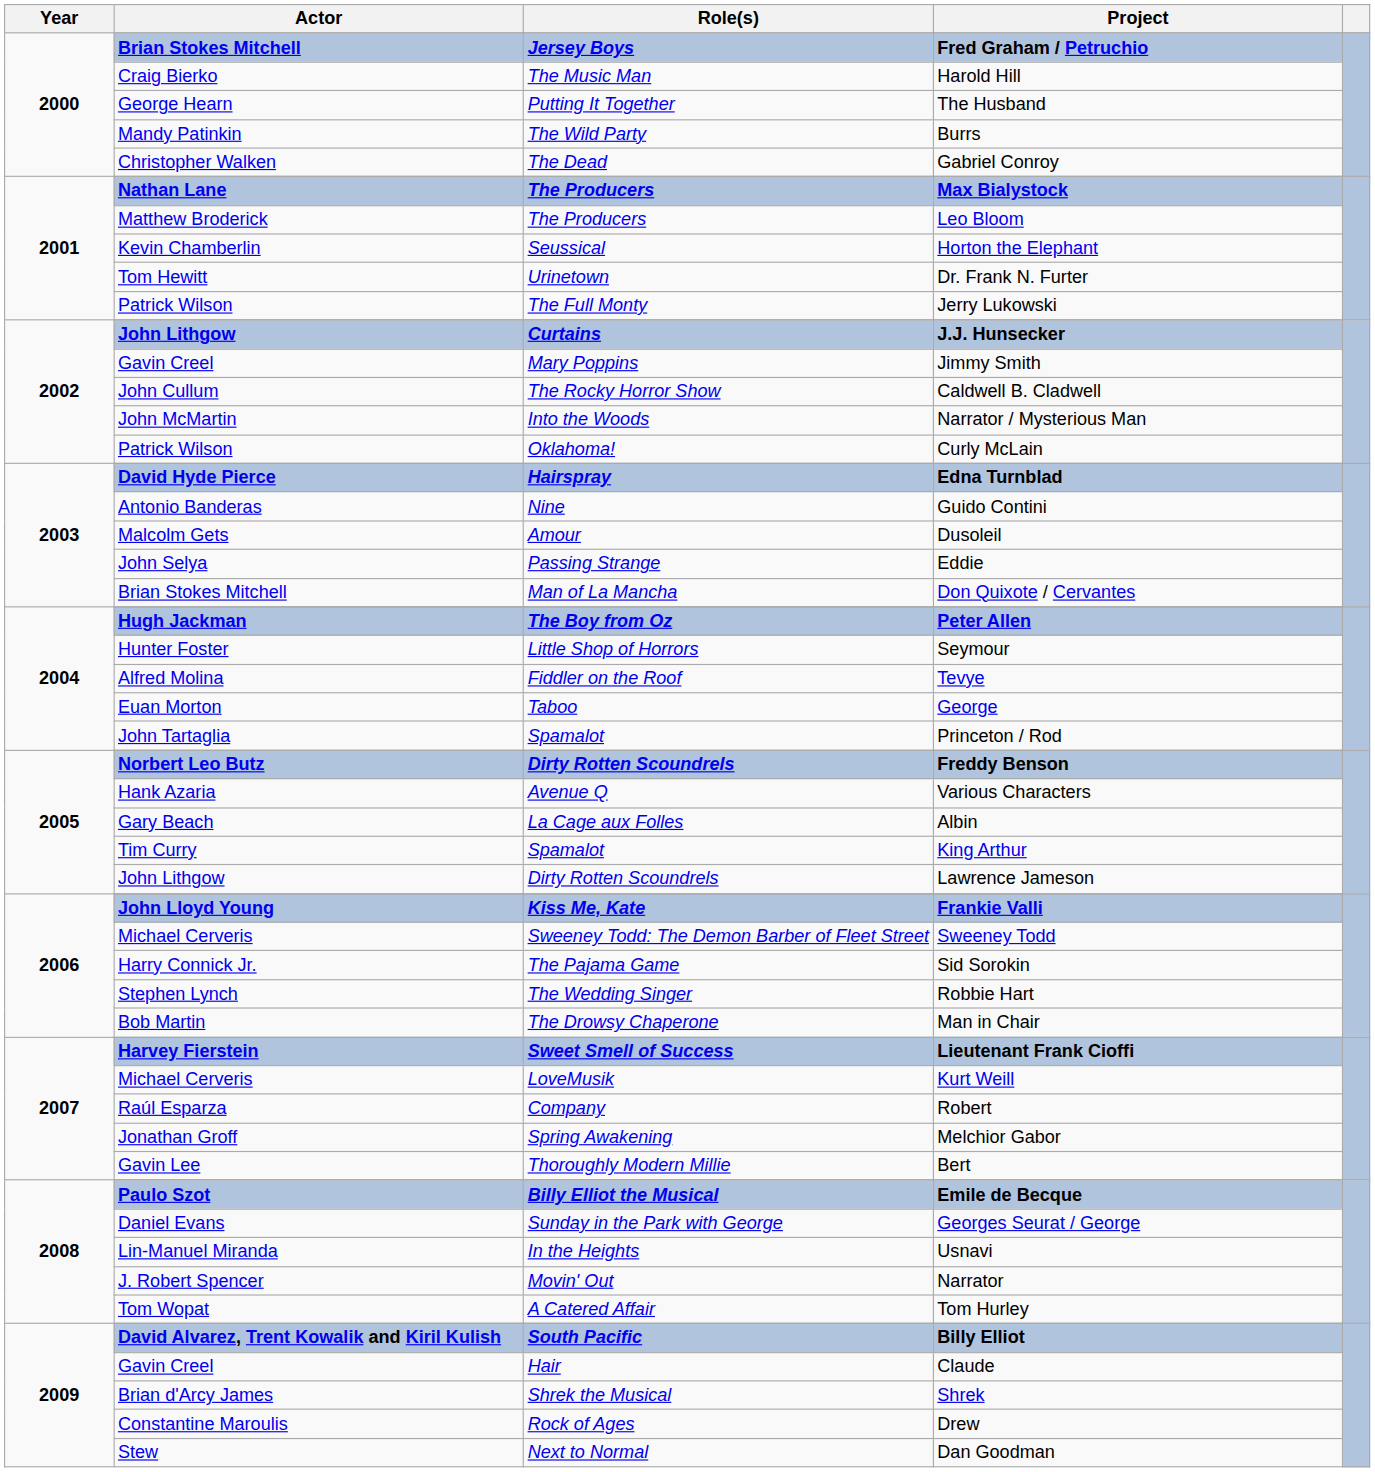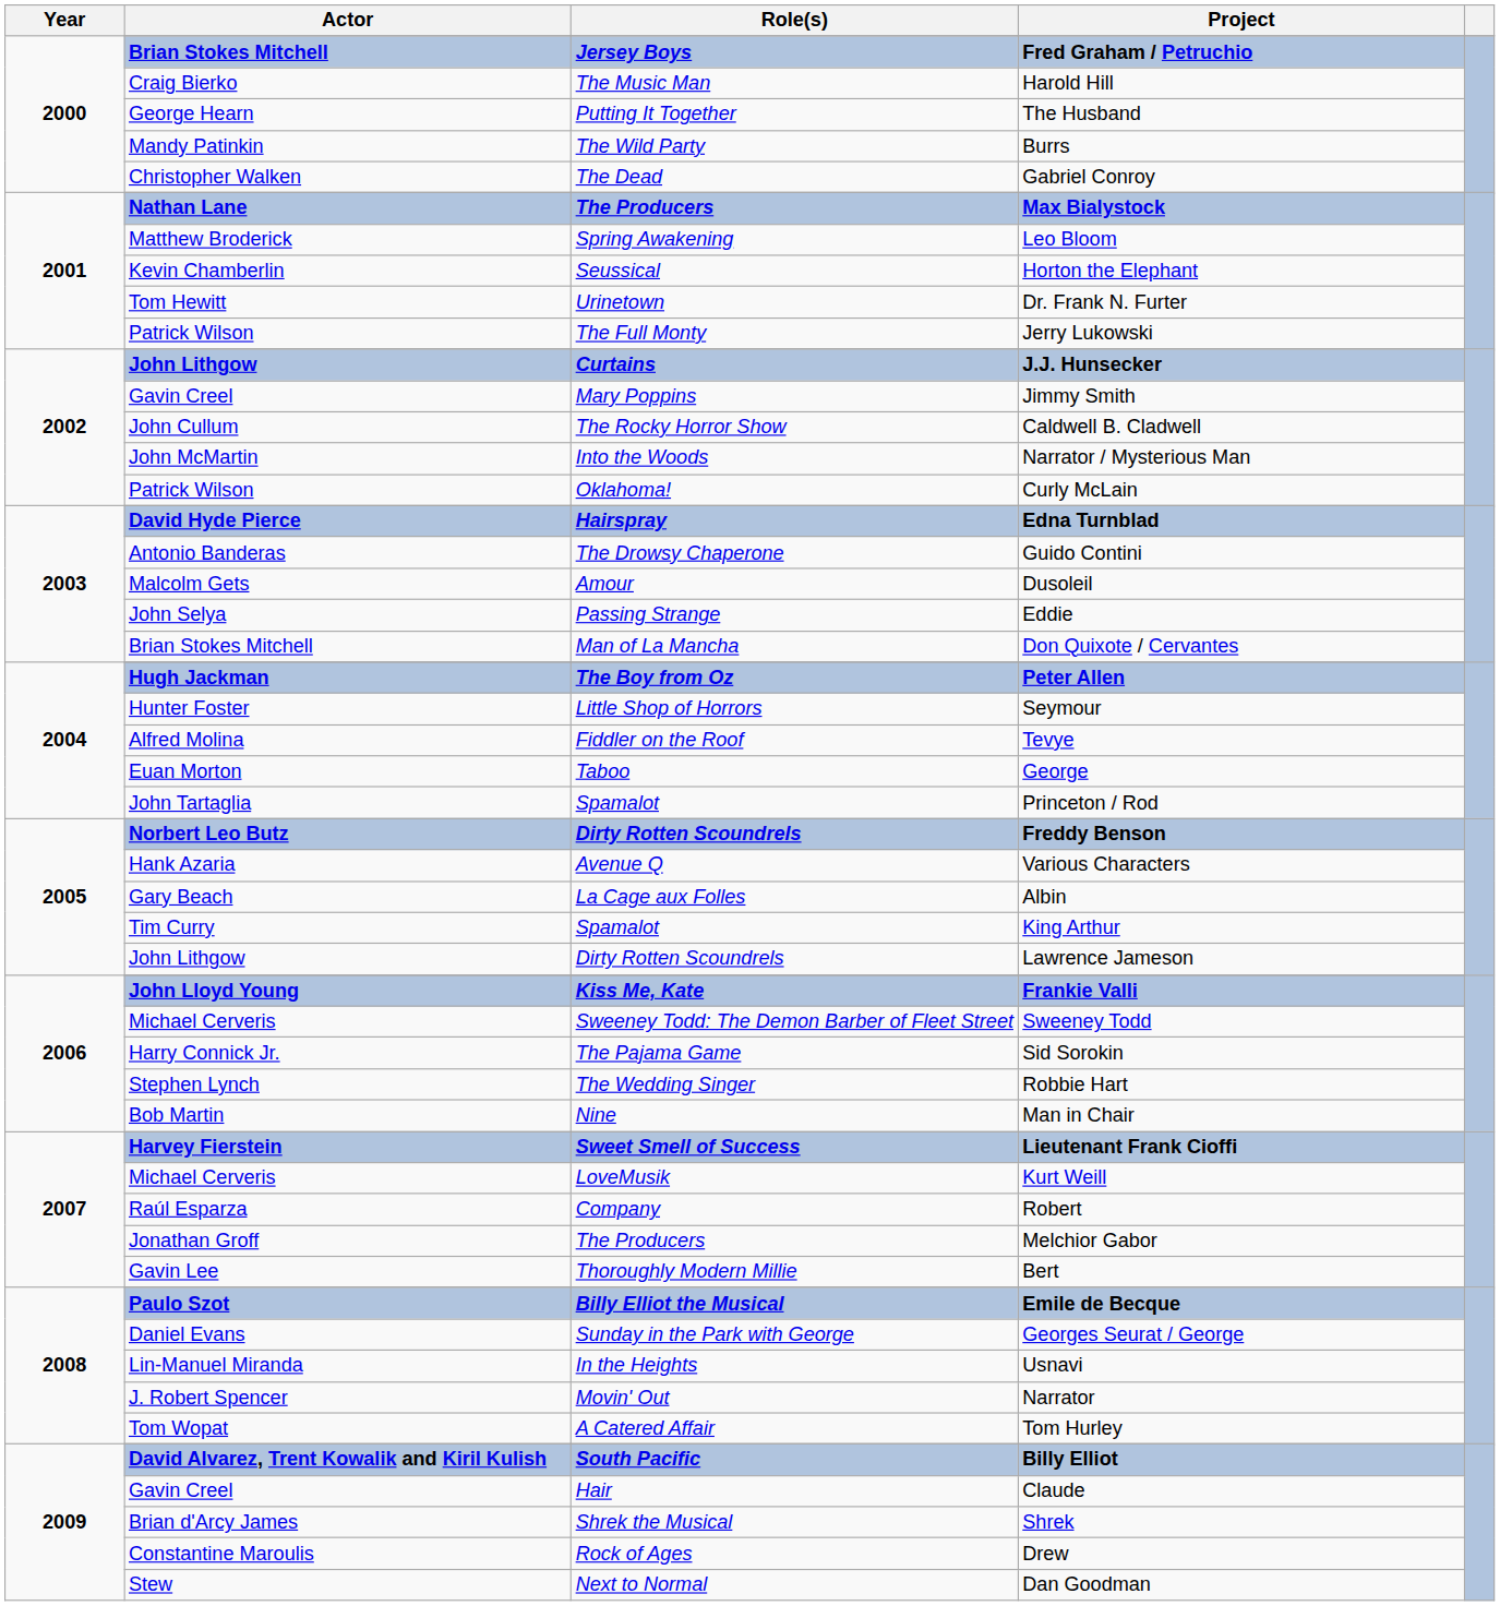Leo Bloom | Role(s): The Producers -> Spring Awakening
Guido Contini | Role(s): Nine -> The Drowsy Chaperone
Man in Chair | Role(s): The Drowsy Chaperone -> Nine
Melchior Gabor | Role(s): Spring Awakening -> The Producers
